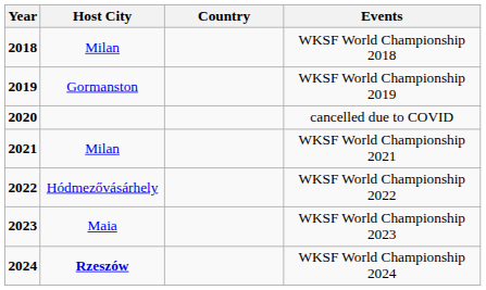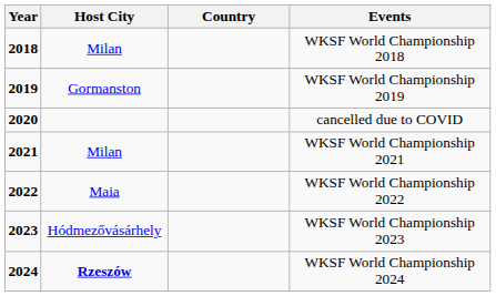WKSF World Championship 2022 | Host City: Hódmezővásárhely -> Maia
WKSF World Championship 2023 | Host City: Maia -> Hódmezővásárhely
